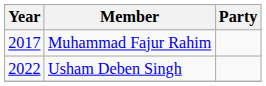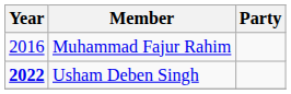Muhammad Fajur Rahim | Year: 2017 -> 2016
Usham Deben Singh | Year: normal -> bold
